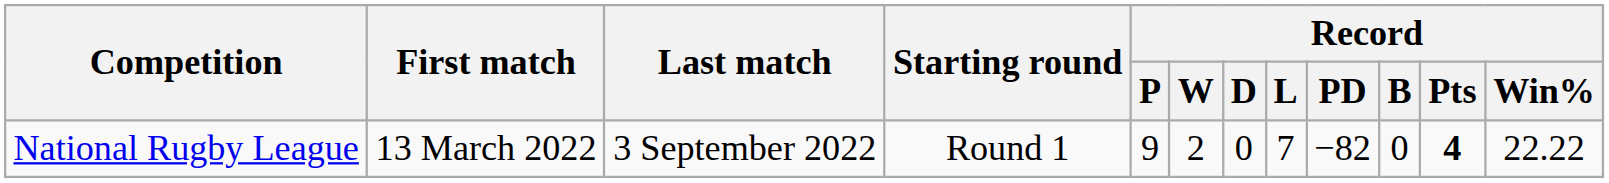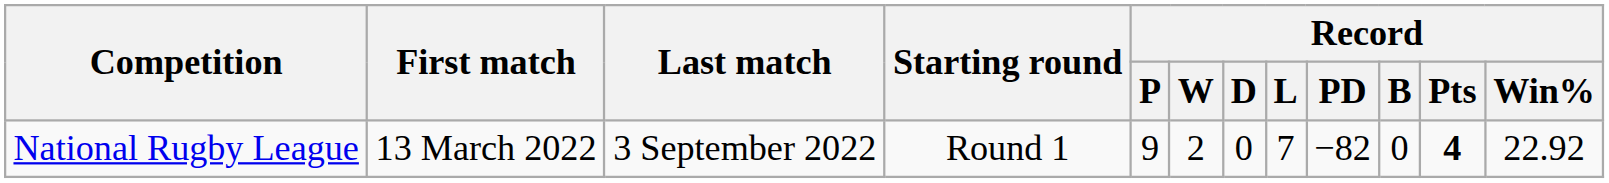National Rugby League | Record / Win%: 22.22 -> 22.92
